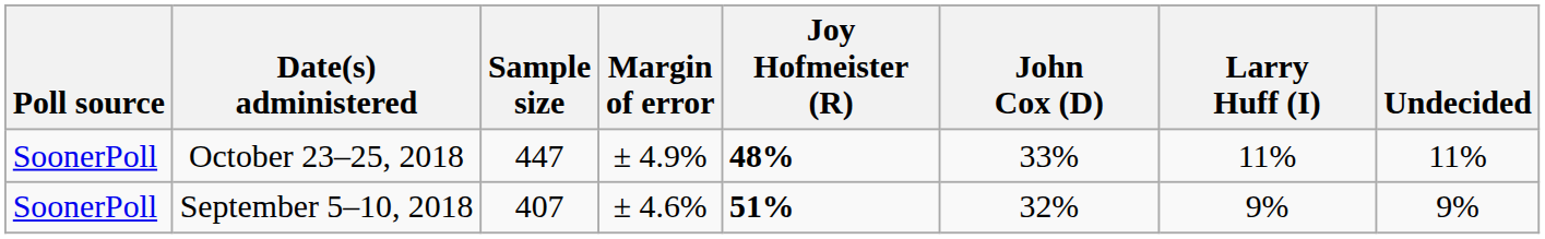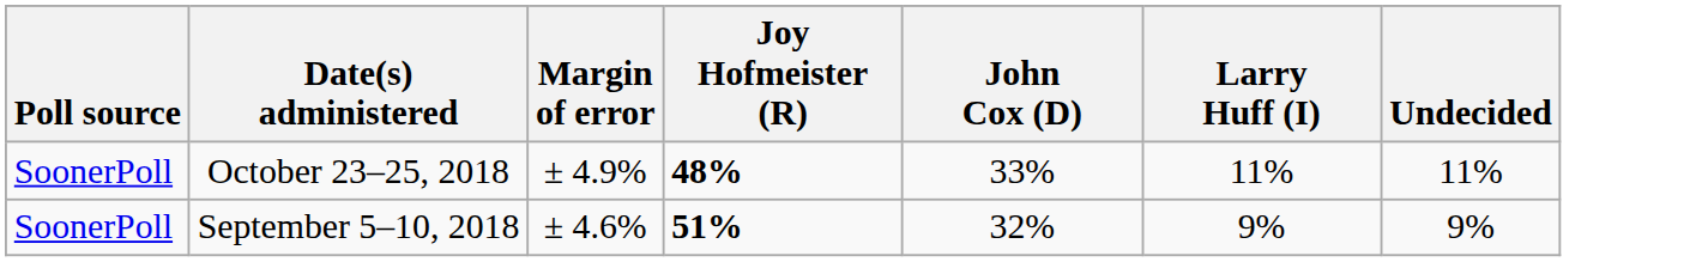- column: Sample size | 447 | 407
